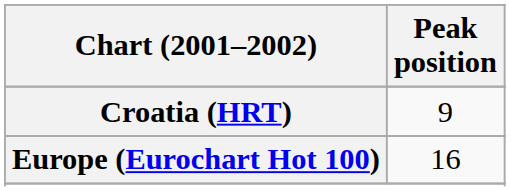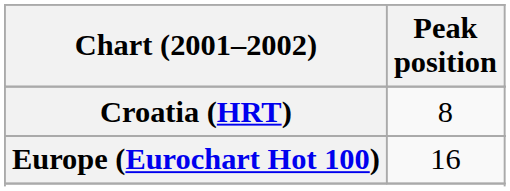Croatia (HRT) | Peak position: 9 -> 8
